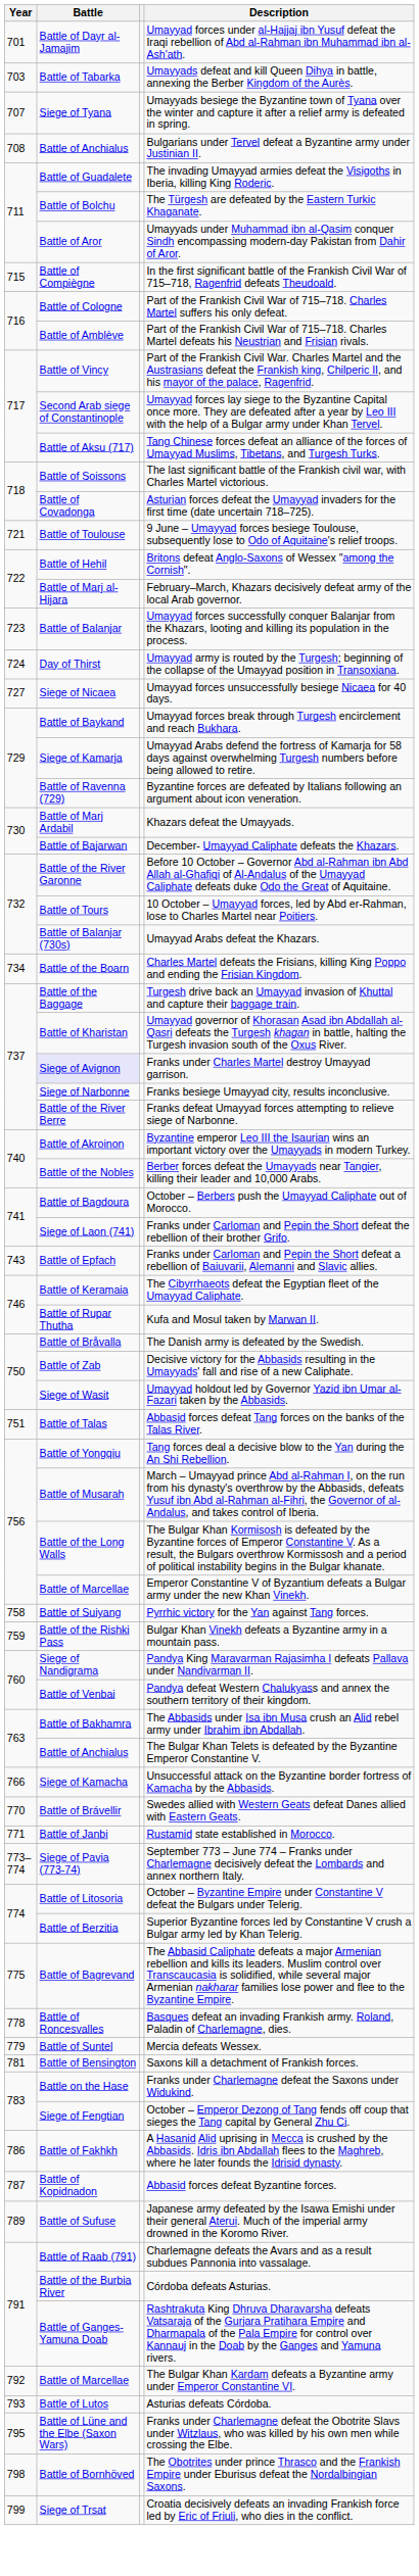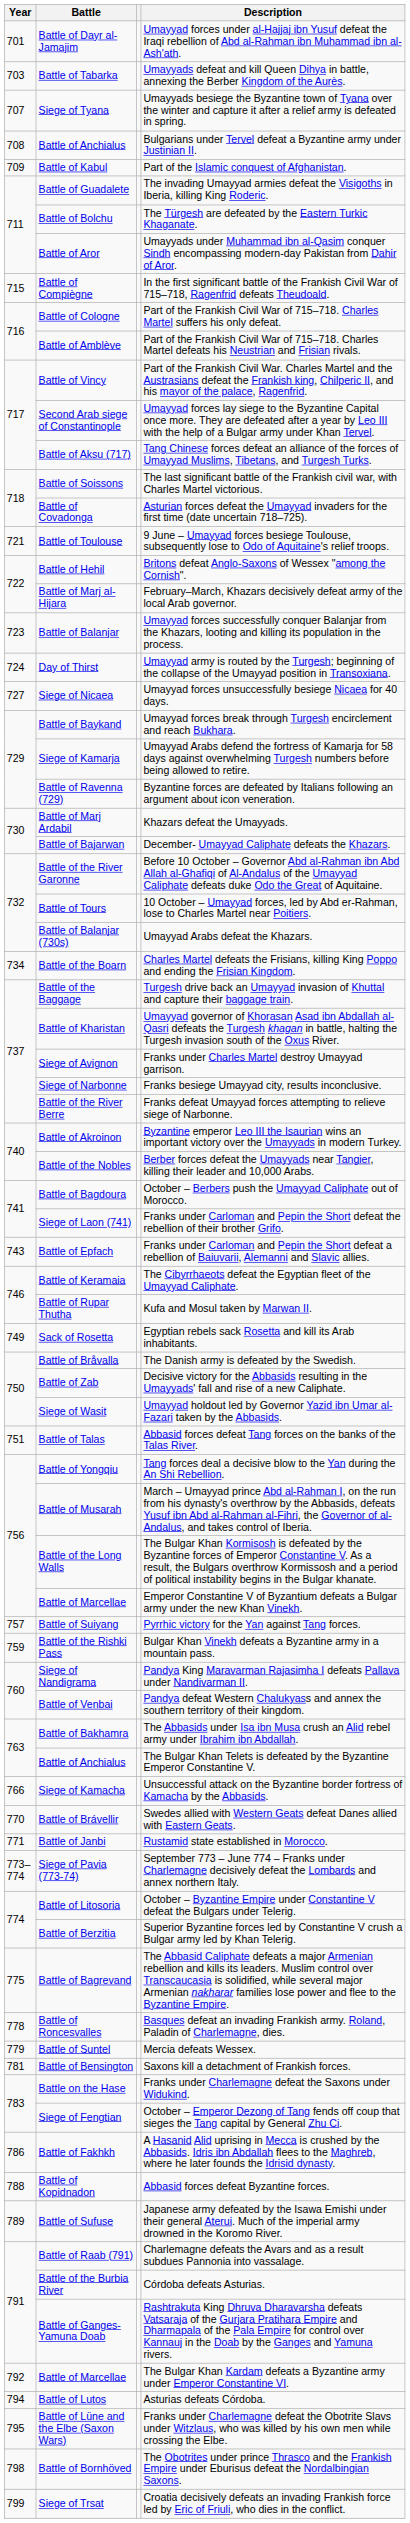+ row: 709 | Battle of Kabul | Part of the Islamic conquest of Afghanistan.
Franks under Charles Martel destroy Umayyad garrison. | Battle: lavender background -> no background
+ row: 749 | Sack of Rosetta | Egyptian rebels sack Rosetta and kill its Arab inhabitants.
Pyrrhic victory for the Yan against Tang forces. | Year: 758 -> 757
Abbasid forces defeat Byzantine forces. | Year: 787 -> 788
Asturias defeats Córdoba. | Year: 793 -> 794
